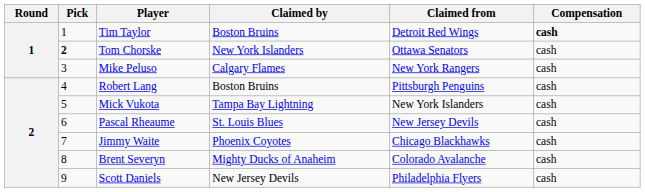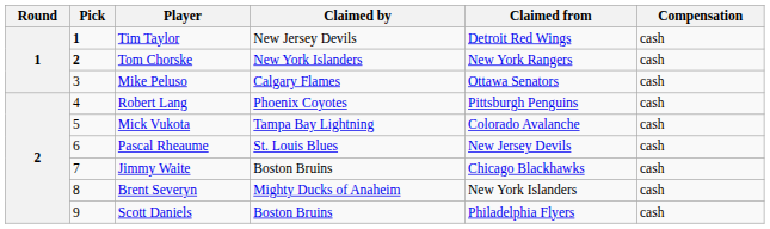Tim Taylor | Pick: normal -> bold
Tim Taylor | Claimed by: Boston Bruins -> New Jersey Devils
Tim Taylor | Compensation: bold -> normal
Tom Chorske | Claimed from: Ottawa Senators -> New York Rangers
Mike Peluso | Claimed from: New York Rangers -> Ottawa Senators
Robert Lang | Claimed by: Boston Bruins -> Phoenix Coyotes
Mick Vukota | Claimed from: New York Islanders -> Colorado Avalanche
Jimmy Waite | Claimed by: Phoenix Coyotes -> Boston Bruins
Brent Severyn | Claimed from: Colorado Avalanche -> New York Islanders
Scott Daniels | Claimed by: New Jersey Devils -> Boston Bruins
